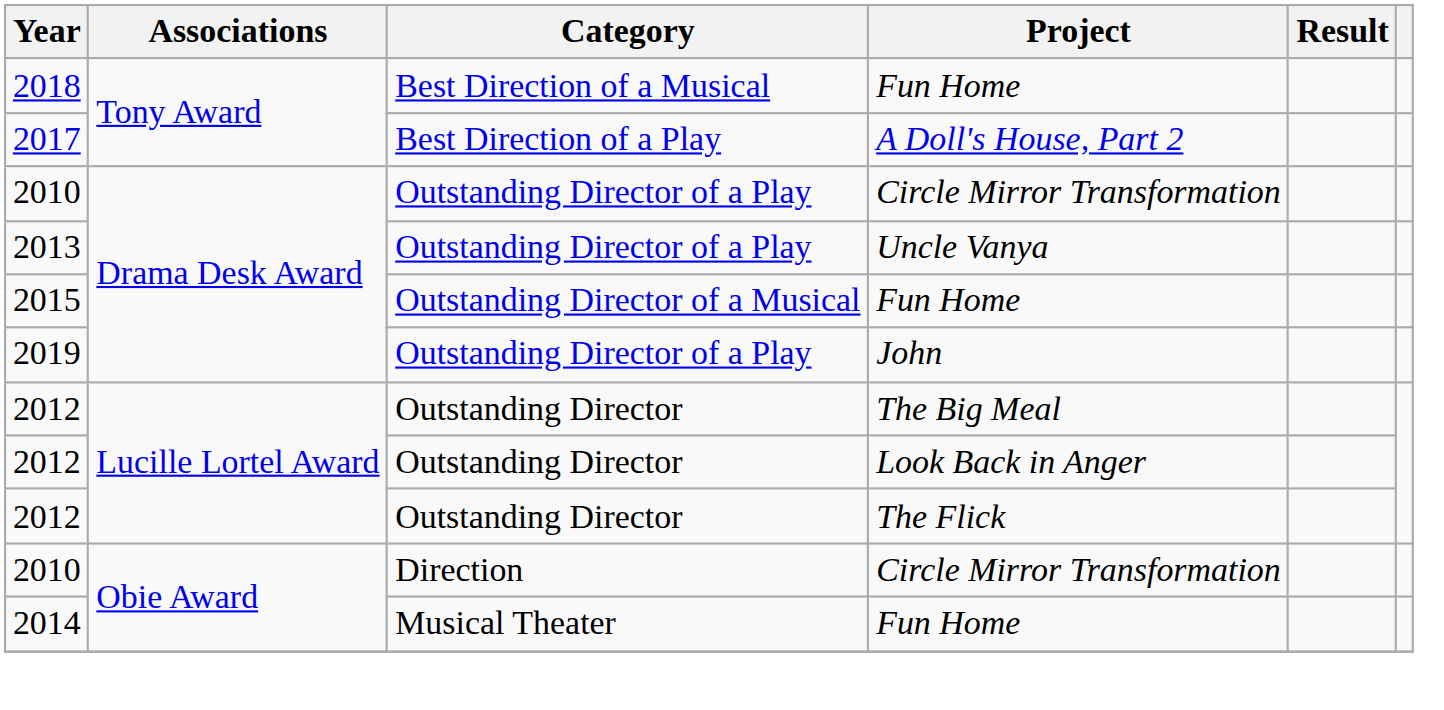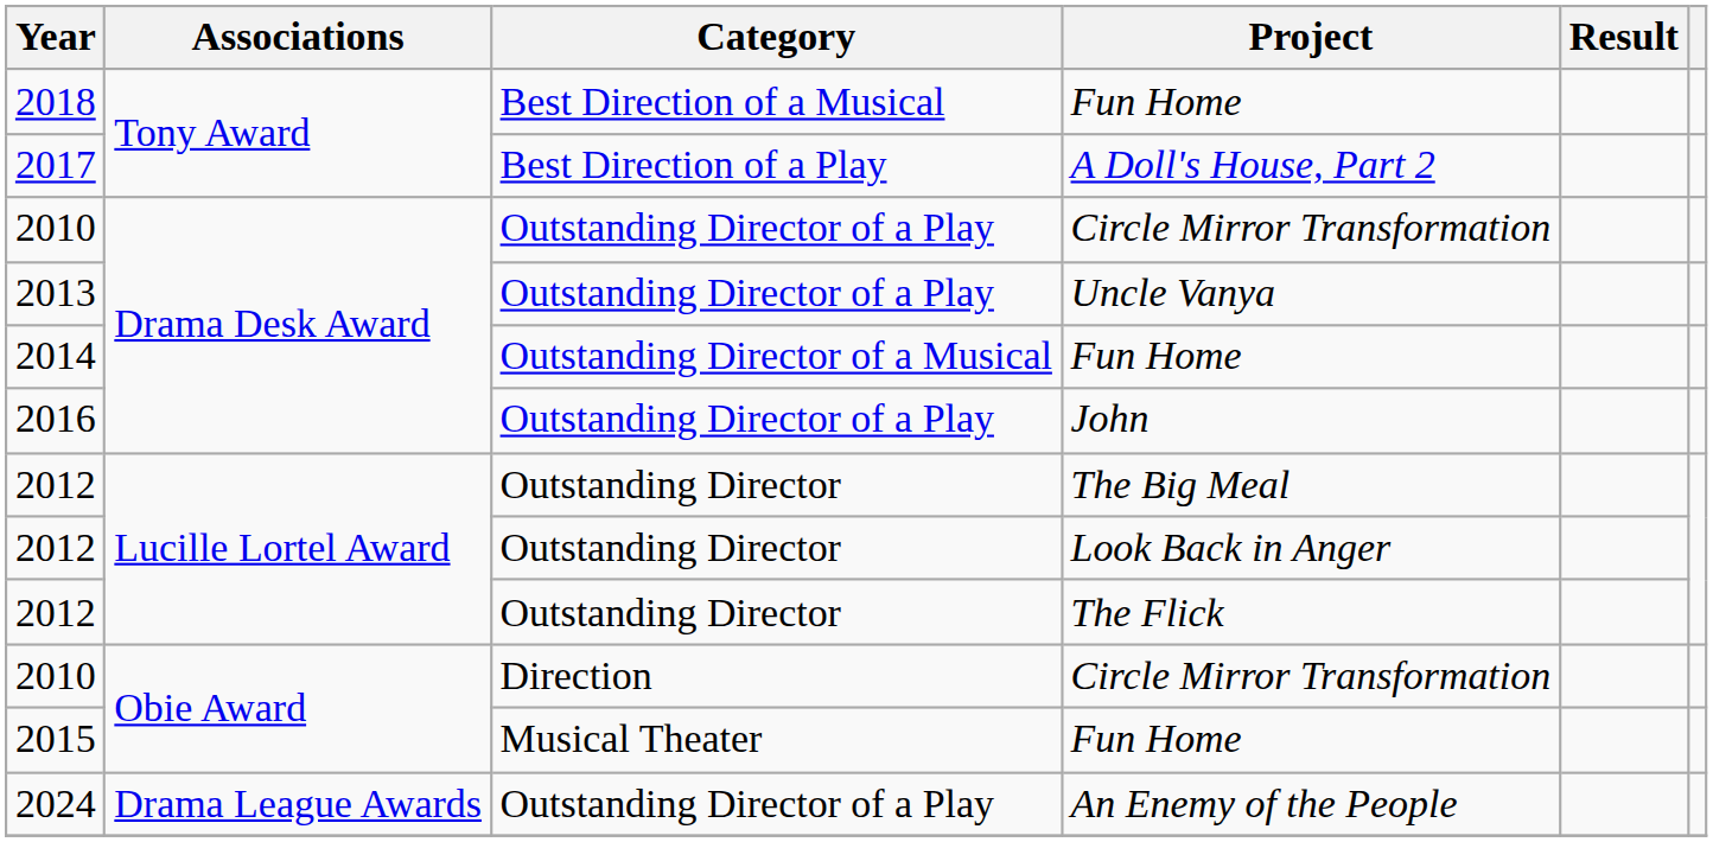Outstanding Director of a Musical / Fun Home | Year: 2015 -> 2014
John | Year: 2019 -> 2016
Musical Theater / Fun Home | Year: 2014 -> 2015
+ row: 2024 | Drama League Awards | Outstanding Director of a Play | An Enemy of the People
